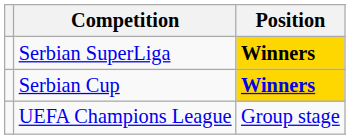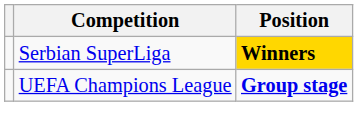- row: Serbian Cup | Winners
UEFA Champions League | Position: normal -> bold
